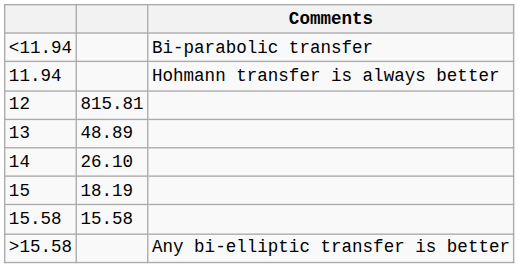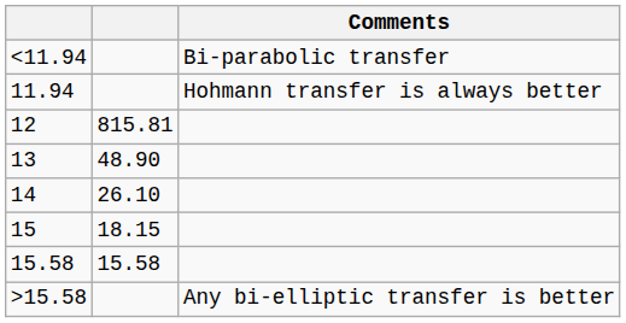13 | column 2: 48.89 -> 48.90
15 | column 2: 18.19 -> 18.15
